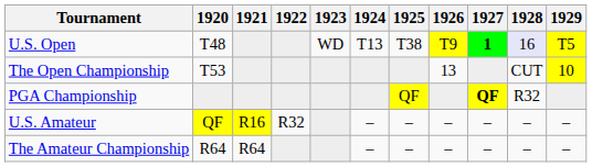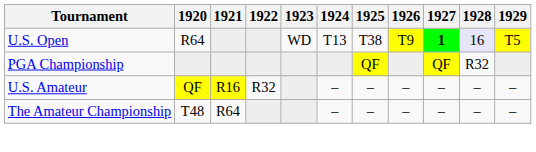U.S. Open | 1920: T48 -> R64
- row: The Open Championship | T53 | 13 | CUT | 10
PGA Championship | 1927: bold -> normal
The Amateur Championship | 1920: R64 -> T48
